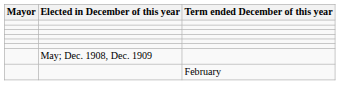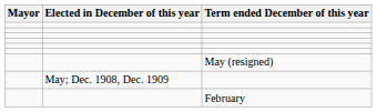+ row: May (resigned)
